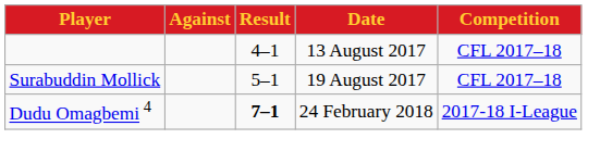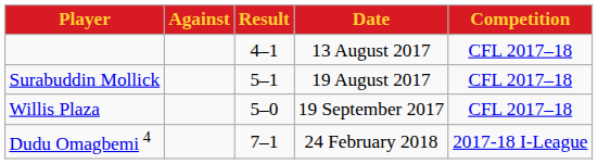+ row: Willis Plaza | 5–0 | 19 September 2017 | CFL 2017–18
Dudu Omagbemi 4 | Result: bold -> normal
